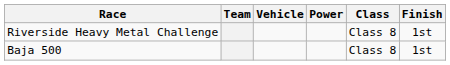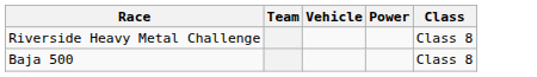- column: Finish | 1st | 1st
